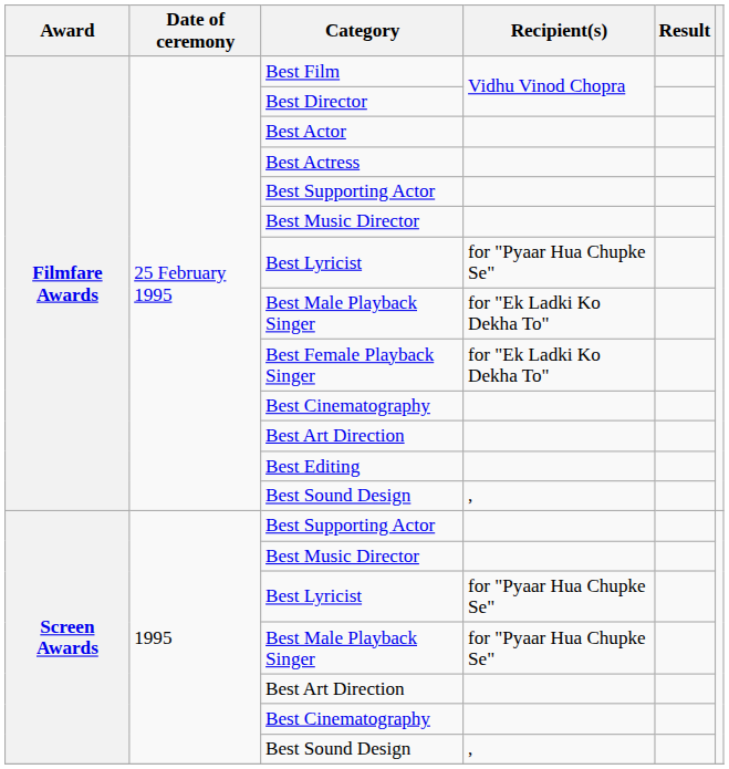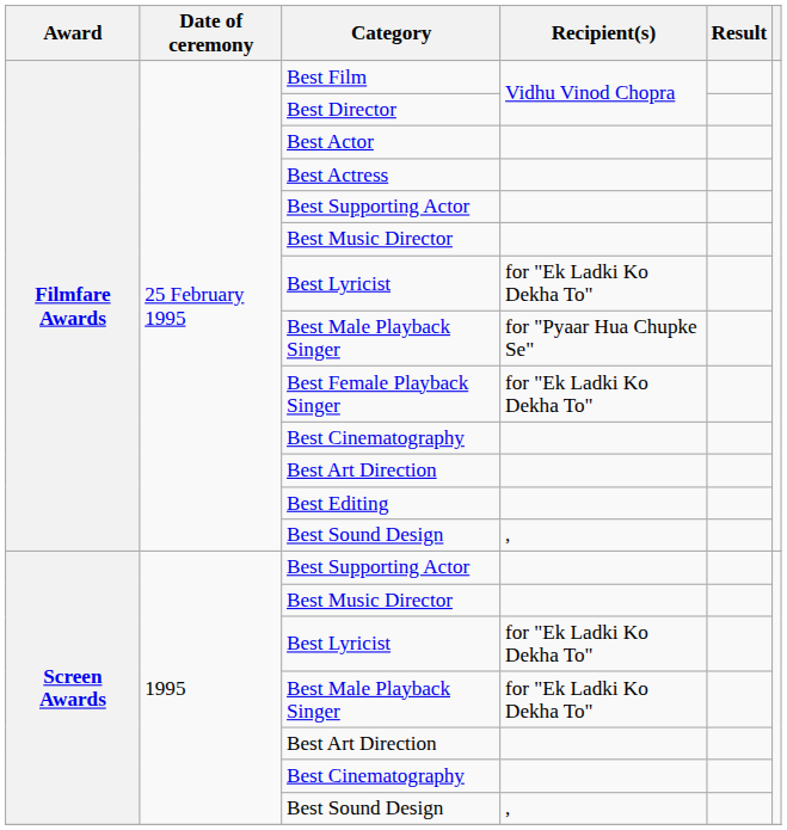Filmfare Awards / Best Lyricist | Recipient(s): for "Pyaar Hua Chupke Se" -> for "Ek Ladki Ko Dekha To"
Filmfare Awards / Best Male Playback Singer | Recipient(s): for "Ek Ladki Ko Dekha To" -> for "Pyaar Hua Chupke Se"
Screen Awards / Best Lyricist | Recipient(s): for "Pyaar Hua Chupke Se" -> for "Ek Ladki Ko Dekha To"
Screen Awards / Best Male Playback Singer | Recipient(s): for "Pyaar Hua Chupke Se" -> for "Ek Ladki Ko Dekha To"
